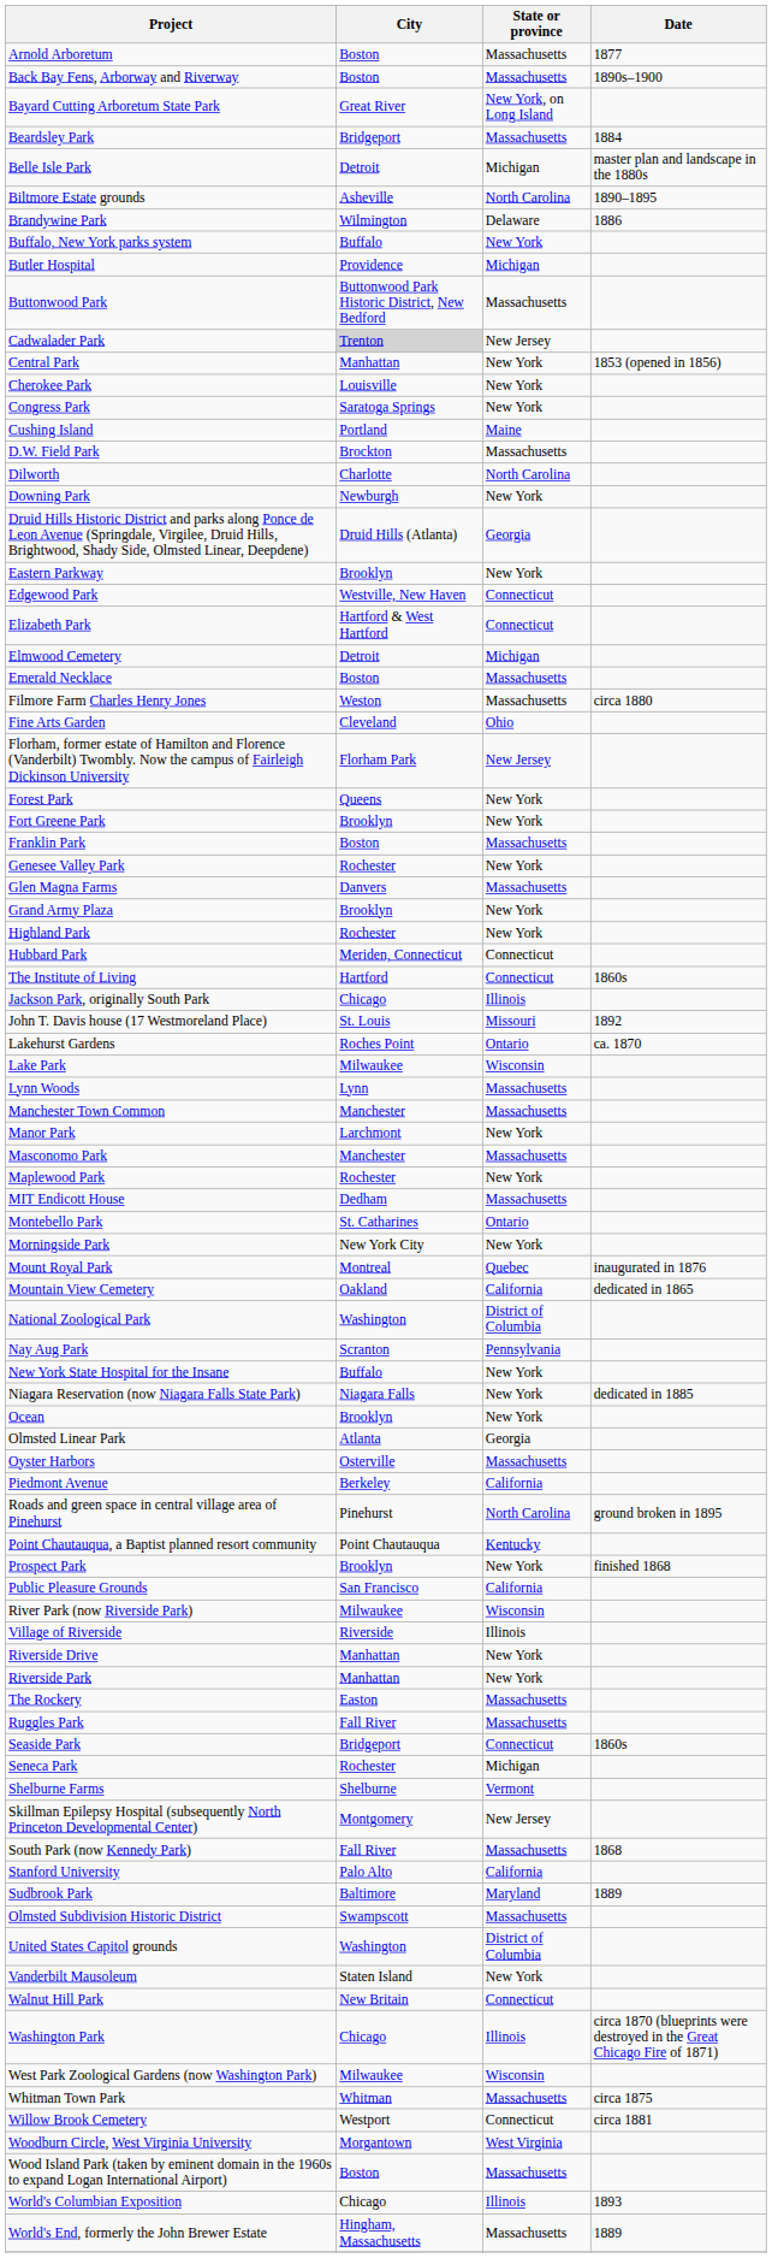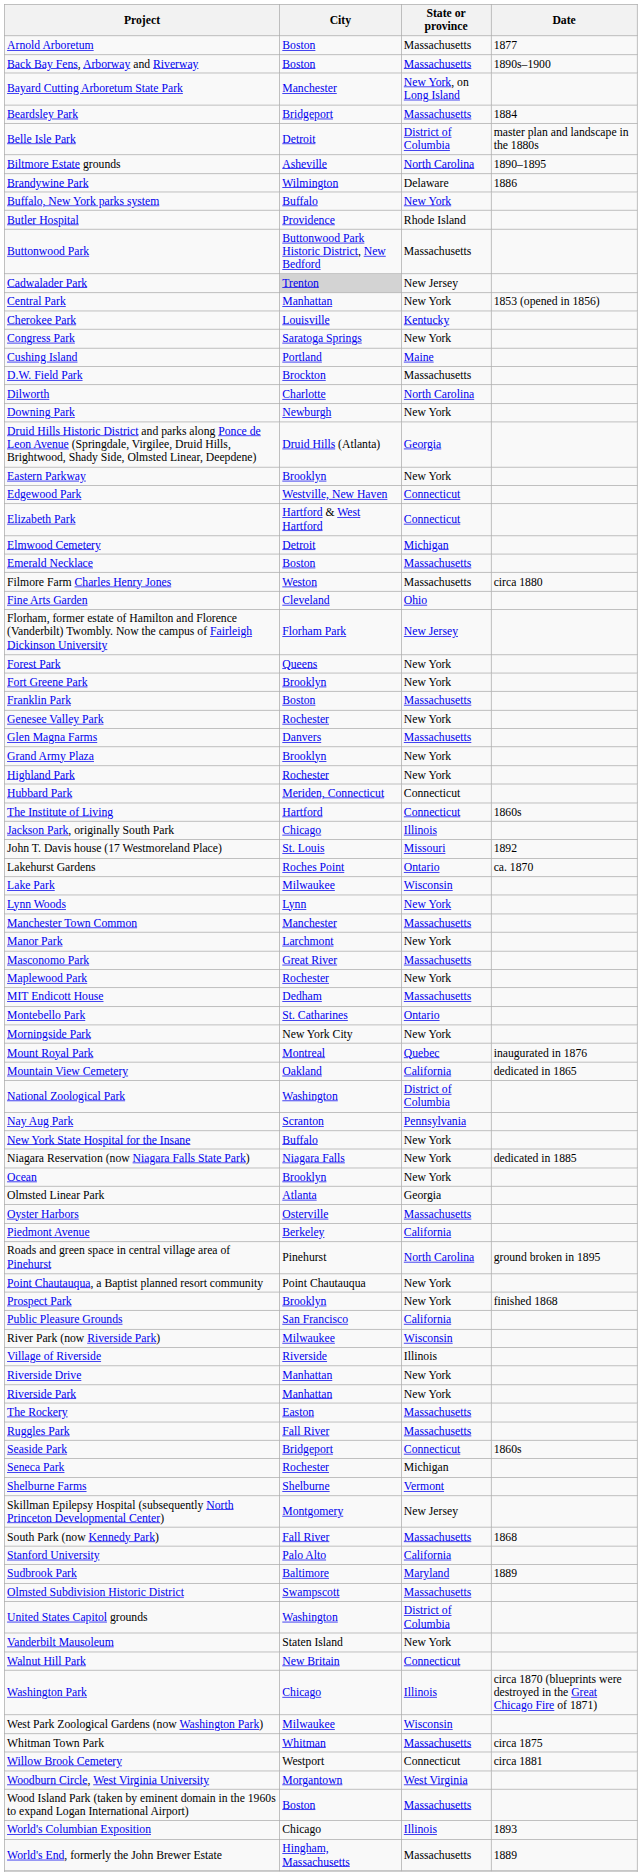Bayard Cutting Arboretum State Park | City: Great River -> Manchester
Belle Isle Park | State or province: Michigan -> District of Columbia
Butler Hospital | State or province: Michigan -> Rhode Island
Cherokee Park | State or province: New York -> Kentucky
Lynn Woods | State or province: Massachusetts -> New York
Masconomo Park | City: Manchester -> Great River
Point Chautauqua, a Baptist planned resort community | State or province: Kentucky -> New York
